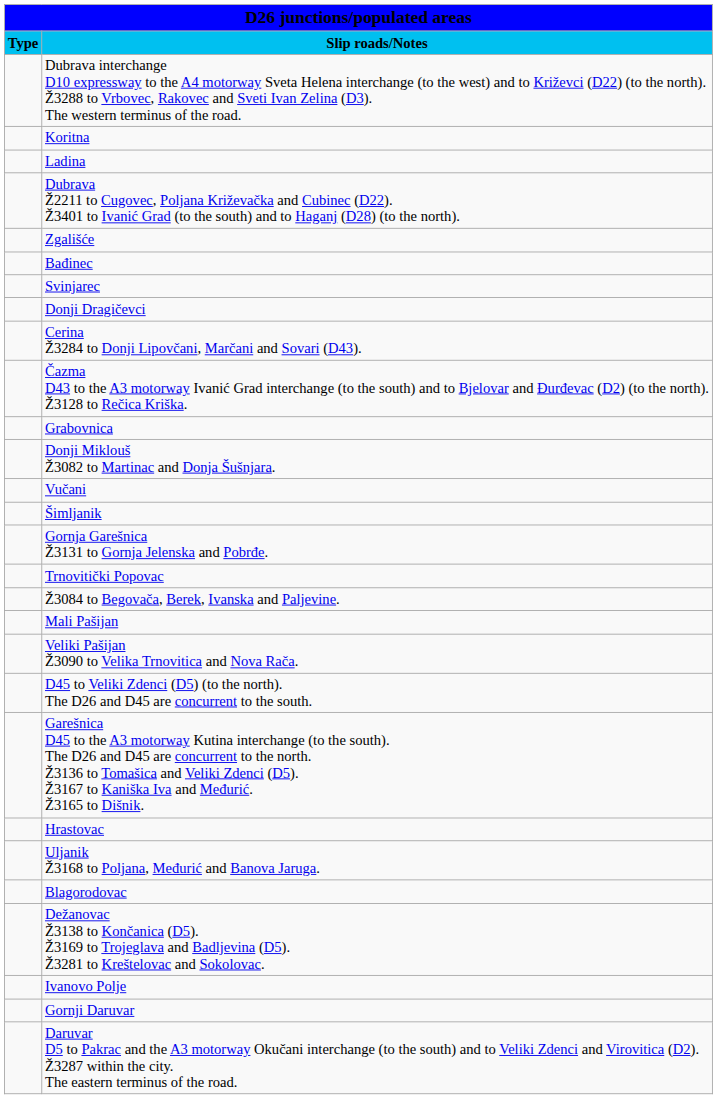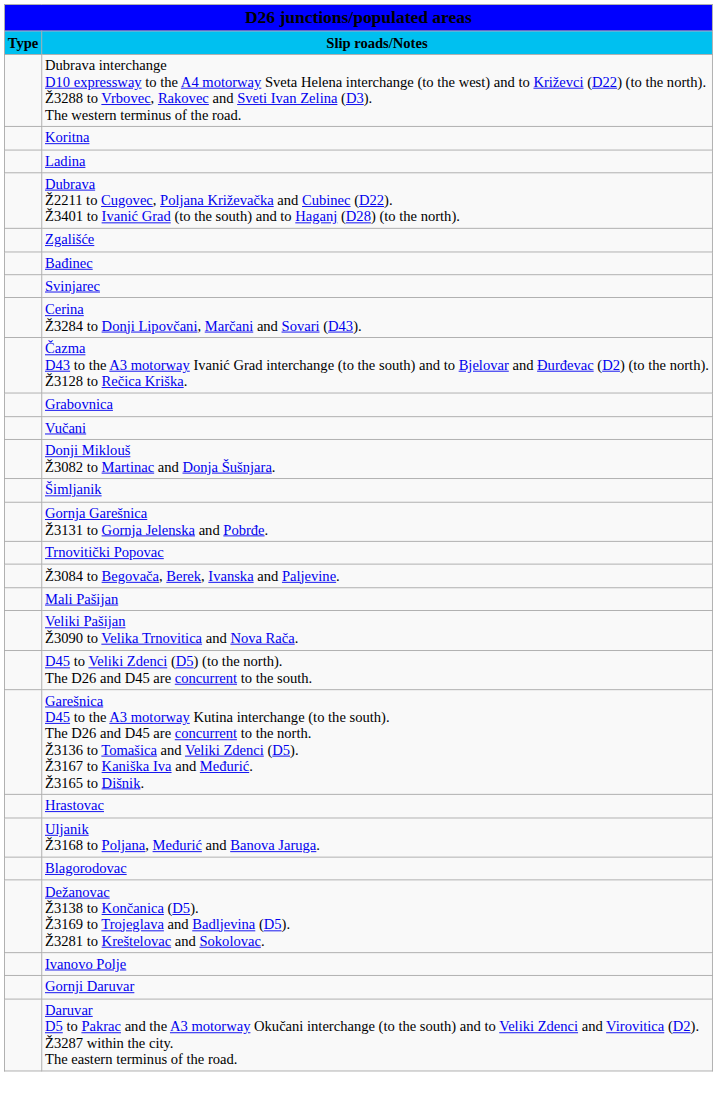- row: Donji Dragičevci
rows swapped: Vučani <-> Donji Miklouš Ž3082 to Martinac and Donja Šušnjara.
